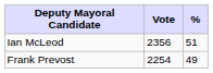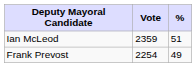Ian McLeod | Vote: 2356 -> 2359
